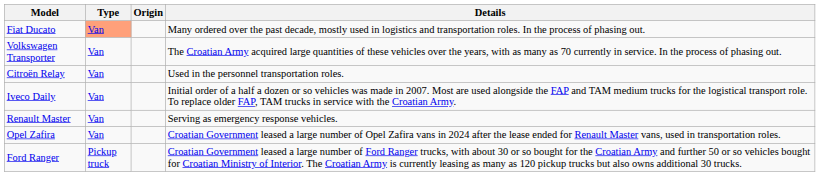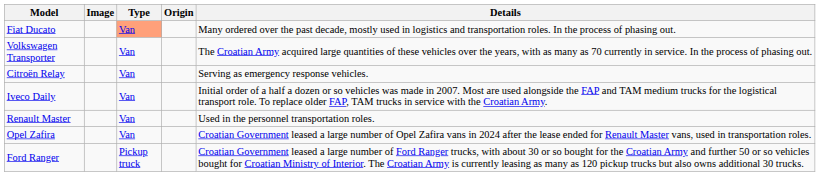+ column: Image
Citroën Relay | Details: Used in the personnel transportation roles. -> Serving as emergency response vehicles.
Renault Master | Details: Serving as emergency response vehicles. -> Used in the personnel transportation roles.
